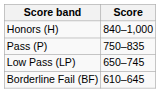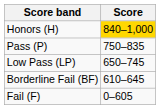Honors (H) | Score: no background -> gold background
+ row: Fail (F) | 0–605
